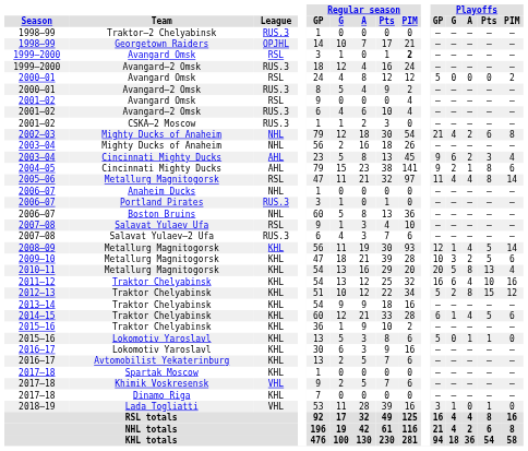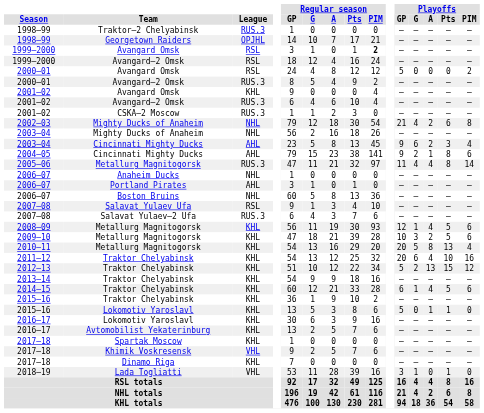1999–2000 / Avangard–2 Omsk | League: RUS.3 -> RSL
2001–02 / Avangard Omsk | League: RSL -> KHL
2005–06 | League: RSL -> RUS.3
2006–07 / Portland Pirates | League: RUS.3 -> AHL
2008–09 | Playoffs / PIM: 14 -> 6
2011–12 | Playoffs / GP: 16 -> 20
2012–13 | Playoffs / A: 8 -> 13
